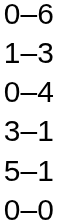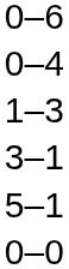rows swapped: 0–4 <-> 1–3
